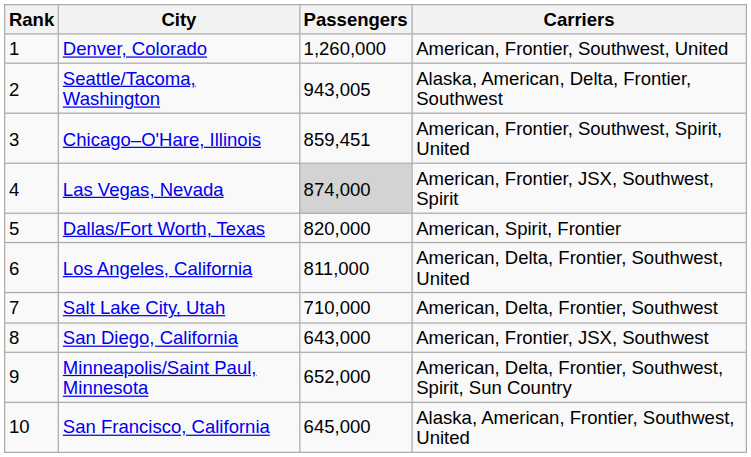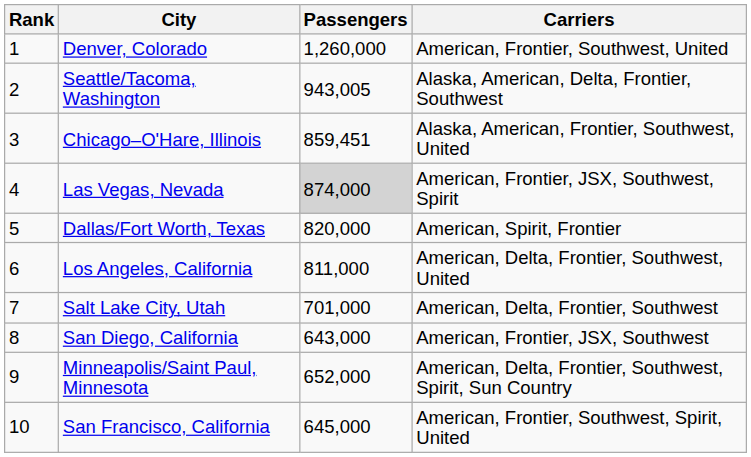Chicago–O'Hare, Illinois | Carriers: American, Frontier, Southwest, Spirit, United -> Alaska, American, Frontier, Southwest, United
Salt Lake City, Utah | Passengers: 710,000 -> 701,000
San Francisco, California | Carriers: Alaska, American, Frontier, Southwest, United -> American, Frontier, Southwest, Spirit, United
